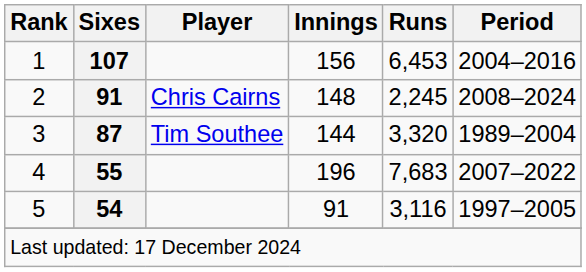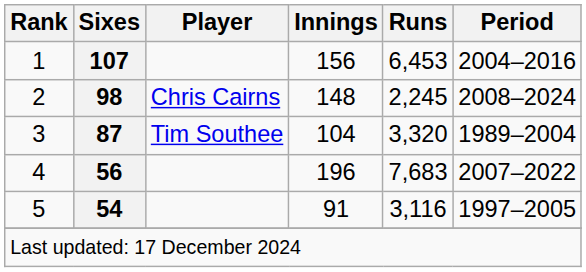2 | Sixes: 91 -> 98
3 | Innings: 144 -> 104
4 | Sixes: 55 -> 56
